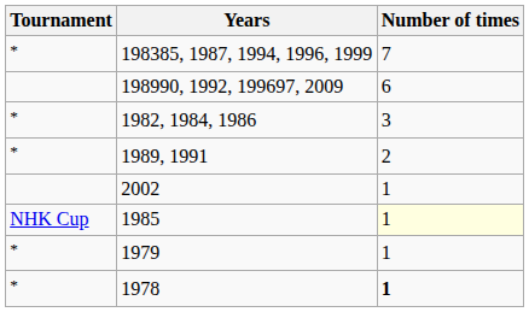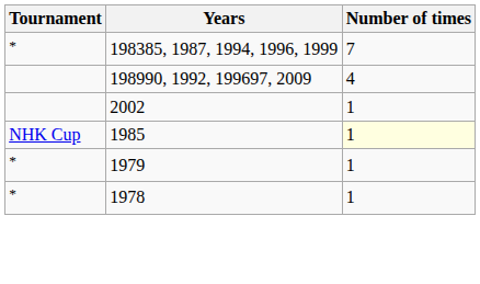198990, 1992, 199697, 2009 | Number of times: 6 -> 4
- row: * | 1982, 1984, 1986 | 3
- row: * | 1989, 1991 | 2
1978 | Number of times: bold -> normal
